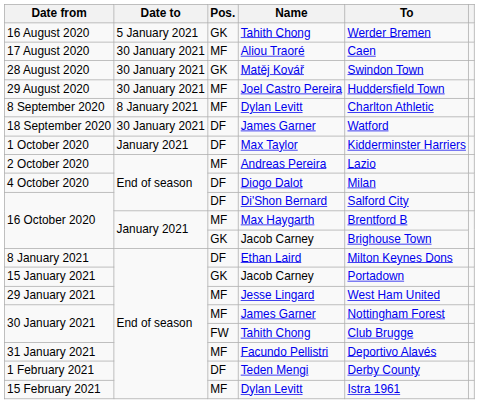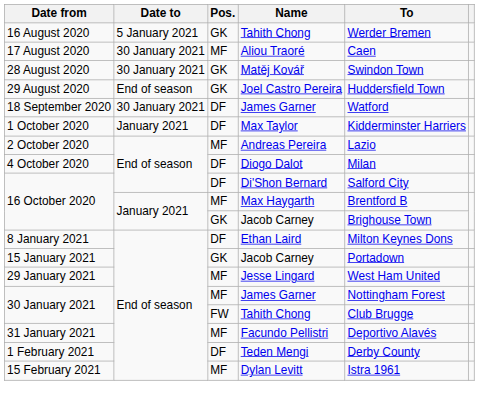29 August 2020 | Date to: 30 January 2021 -> End of season
29 August 2020 | Pos.: MF -> GK
- row: 8 September 2020 | 8 January 2021 | MF | Dylan Levitt | Charlton Athletic
